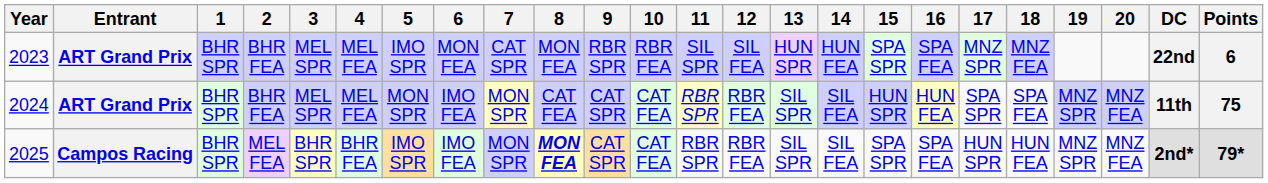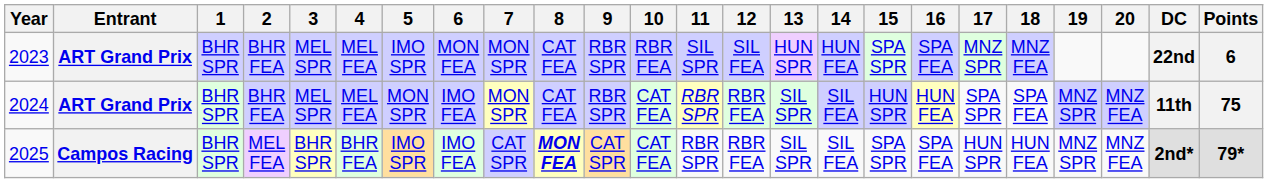2023 | 7: CAT SPR -> MON SPR
2023 | 8: MON FEA -> CAT FEA
2024 | 9: CAT SPR -> RBR SPR
2025 | 7: MON SPR -> CAT SPR
